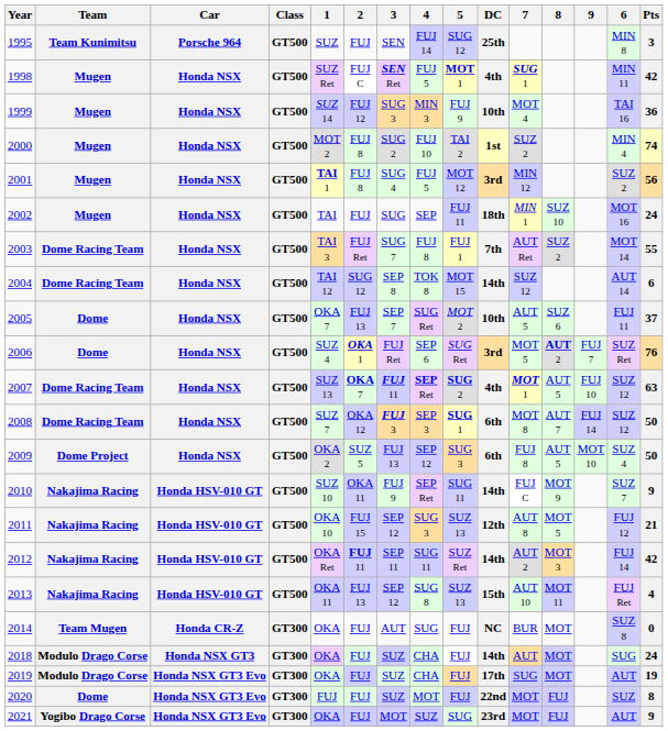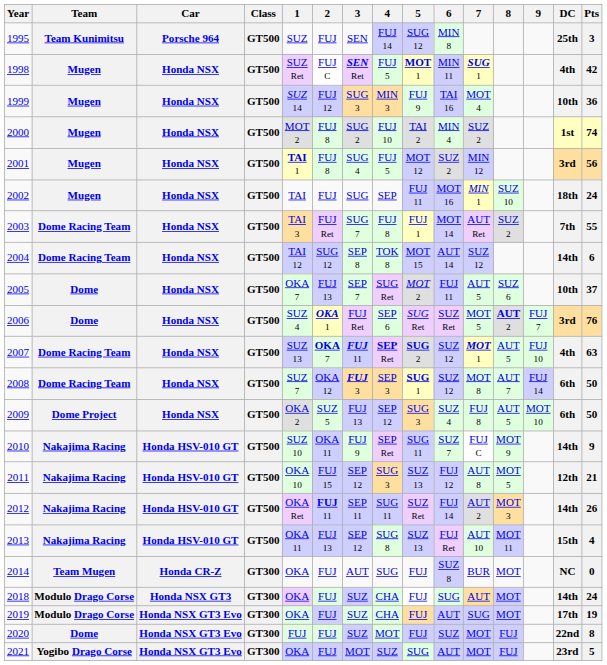columns swapped: 6 <-> DC
2012 | Pts: 42 -> 26
2021 | Pts: 9 -> 5
